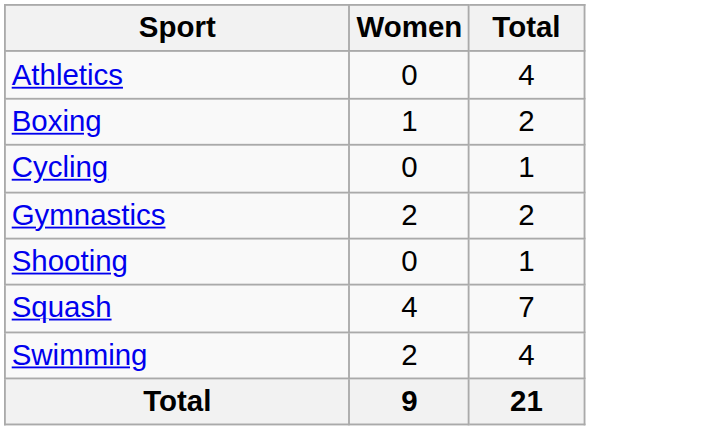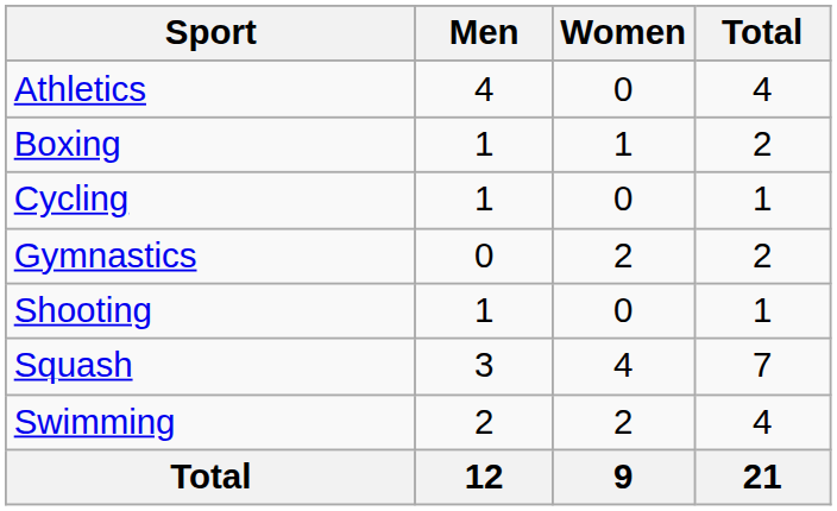+ column: Men | 4 | 1 | 1 | 0 | 1 | 3 | 2 | 12
